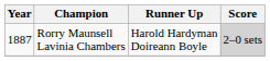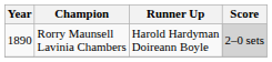Rorry Maunsell Lavinia Chambers | Year: 1887 -> 1890
